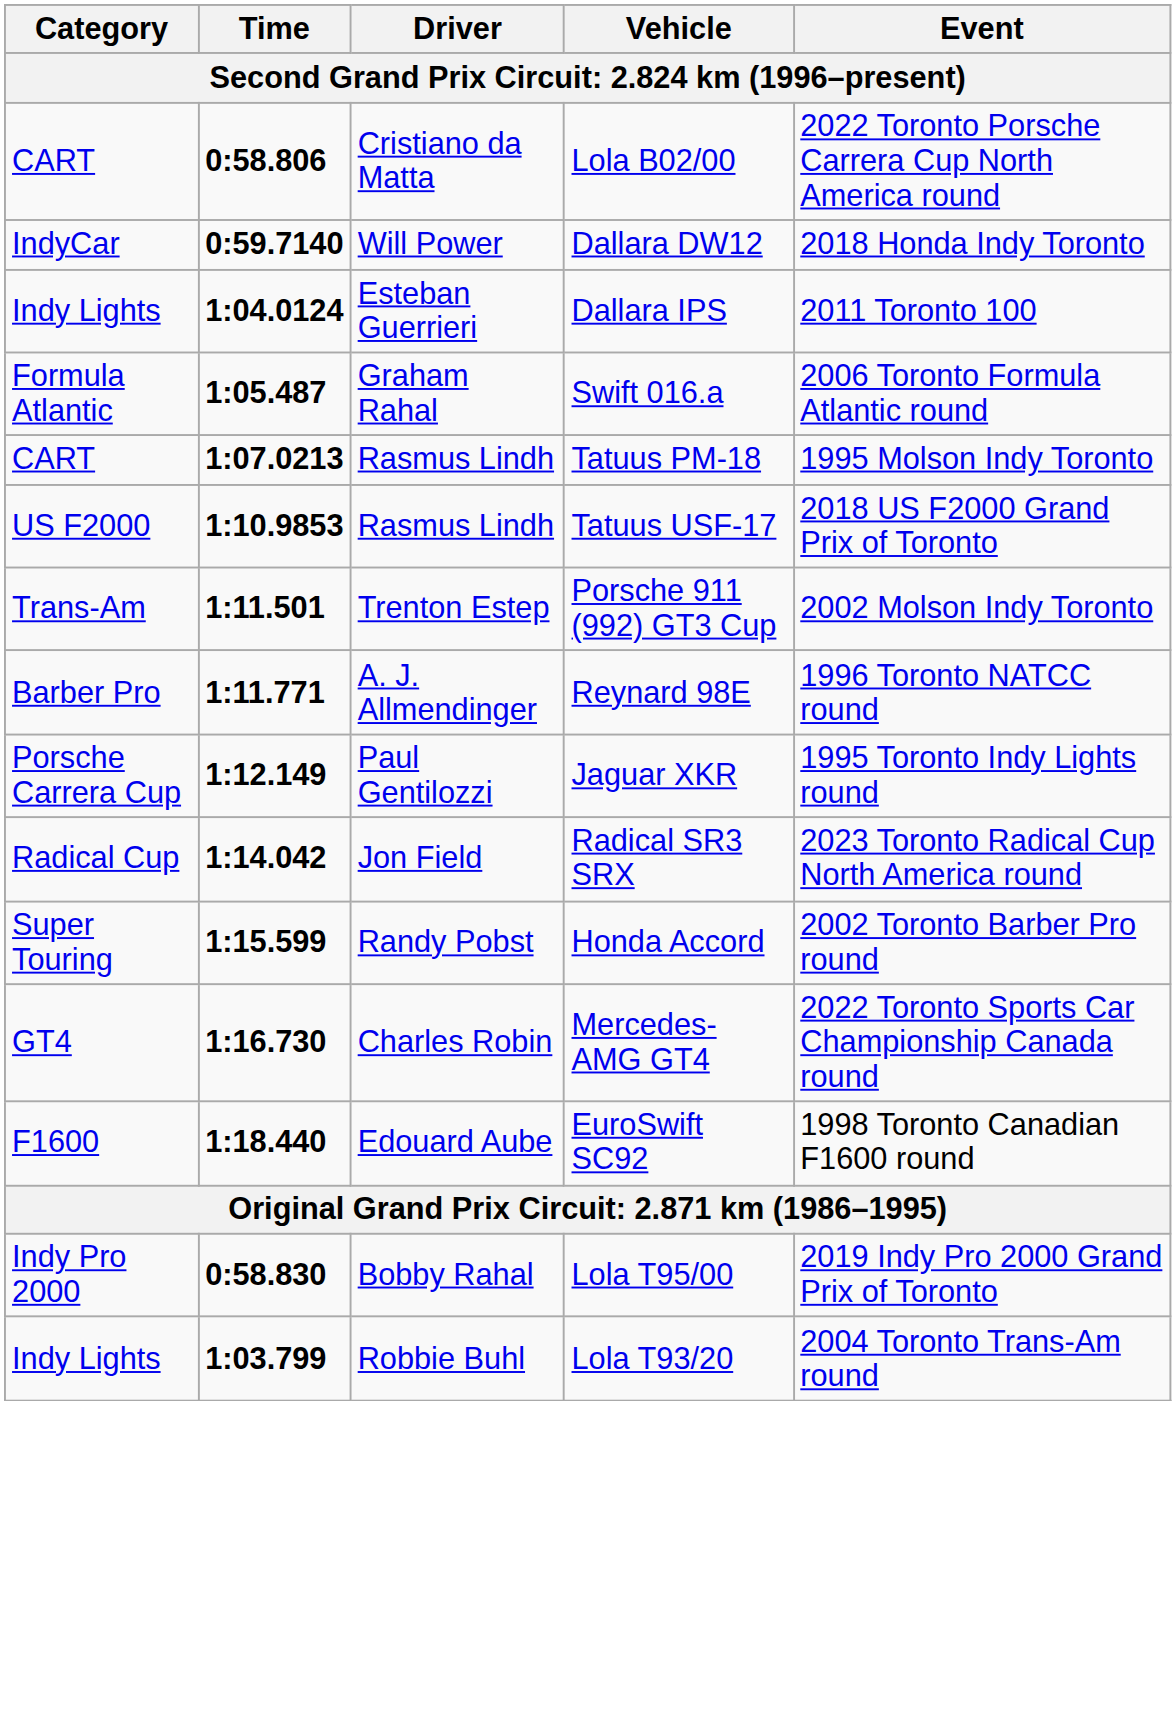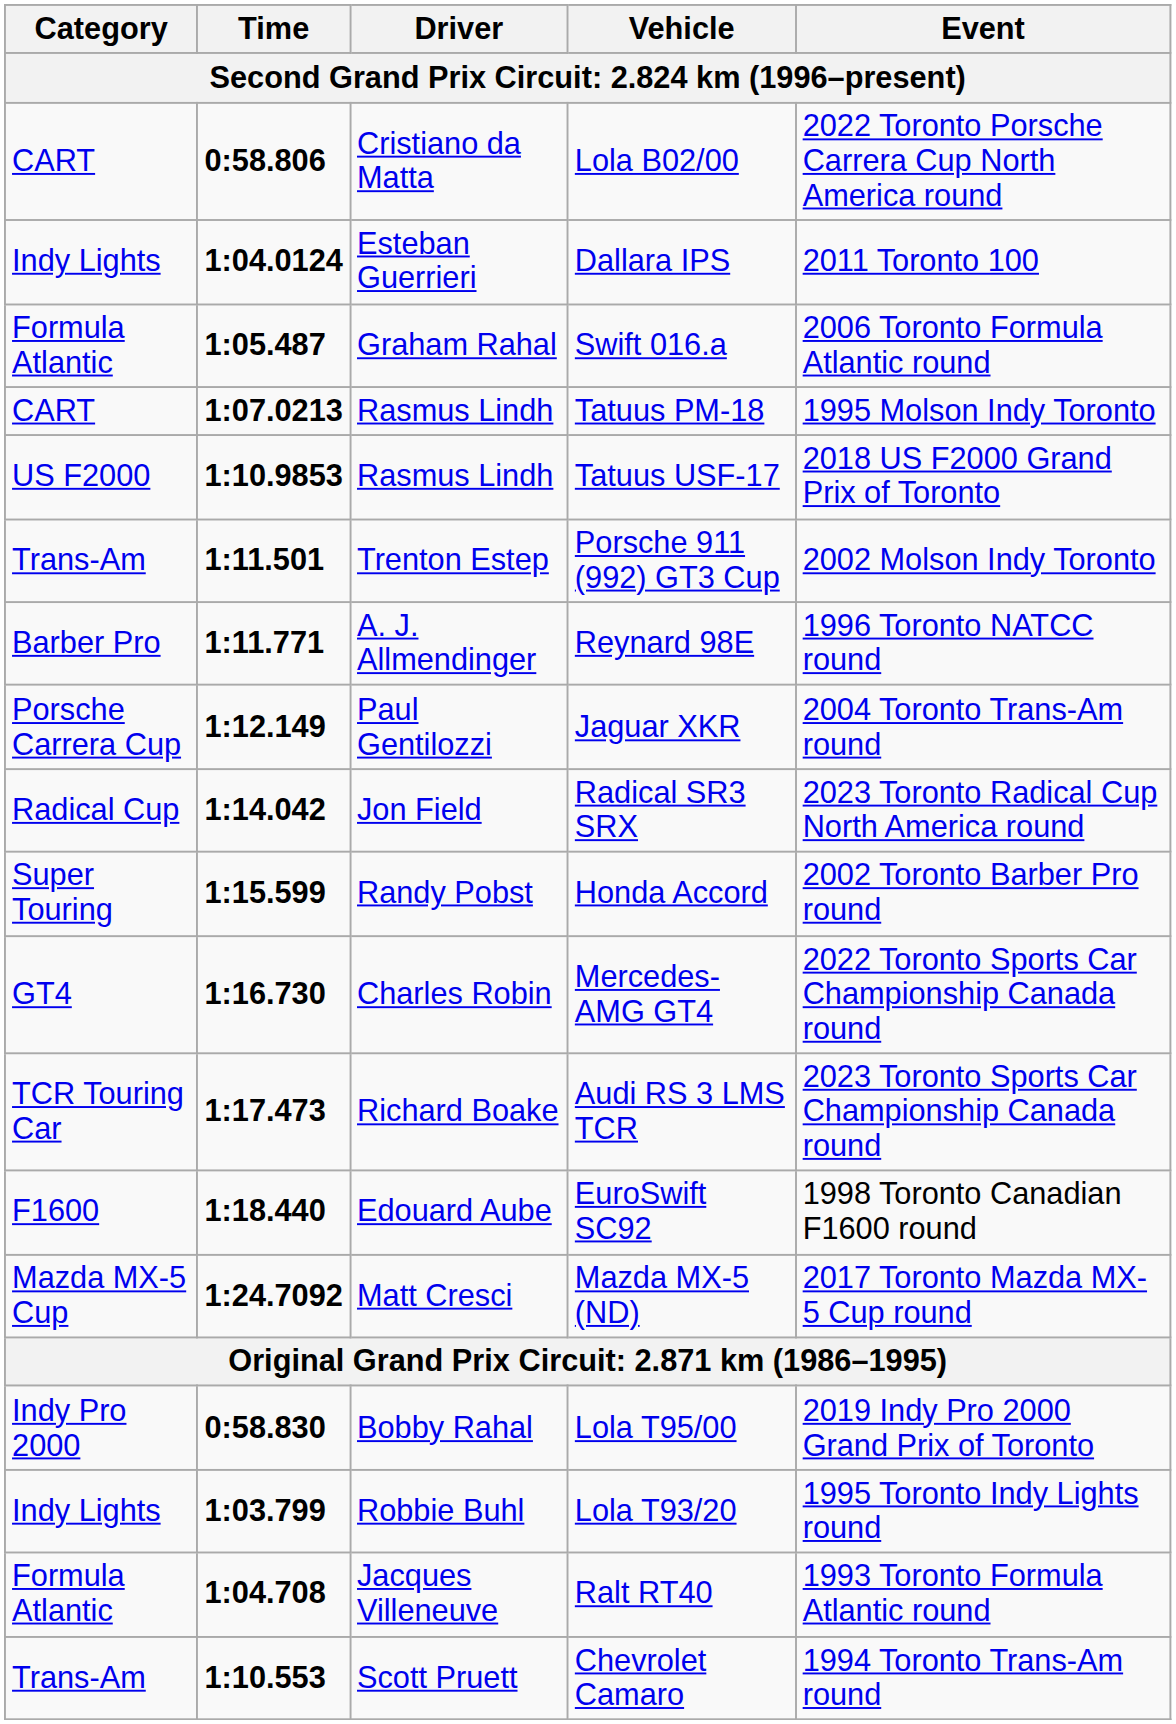- row: IndyCar | 0:59.7140 | Will Power | Dallara DW12 | 2018 Honda Indy Toronto
Jaguar XKR | Event: 1995 Toronto Indy Lights round -> 2004 Toronto Trans-Am round
+ row: TCR Touring Car | 1:17.473 | Richard Boake | Audi RS 3 LMS TCR | 2023 Toronto Sports Car Championship Canada round
+ row: Mazda MX-5 Cup | 1:24.7092 | Matt Cresci | Mazda MX-5 (ND) | 2017 Toronto Mazda MX-5 Cup round
Lola T93/20 | Event: 2004 Toronto Trans-Am round -> 1995 Toronto Indy Lights round
+ row: Formula Atlantic | 1:04.708 | Jacques Villeneuve | Ralt RT40 | 1993 Toronto Formula Atlantic round
+ row: Trans-Am | 1:10.553 | Scott Pruett | Chevrolet Camaro | 1994 Toronto Trans-Am round
